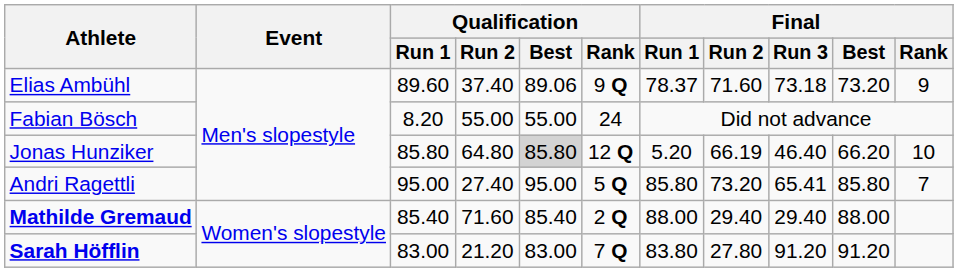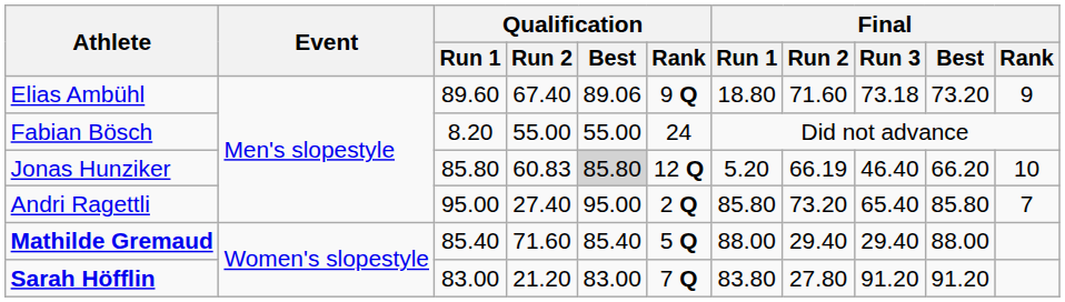Elias Ambühl | Qualification / Run 2: 37.40 -> 67.40
Elias Ambühl | Final / Run 1: 78.37 -> 18.80
Jonas Hunziker | Qualification / Run 2: 64.80 -> 60.83
Andri Ragettli | Qualification / Rank: 5 Q -> 2 Q
Andri Ragettli | Final / Run 3: 65.41 -> 65.40
Mathilde Gremaud | Qualification / Rank: 2 Q -> 5 Q
